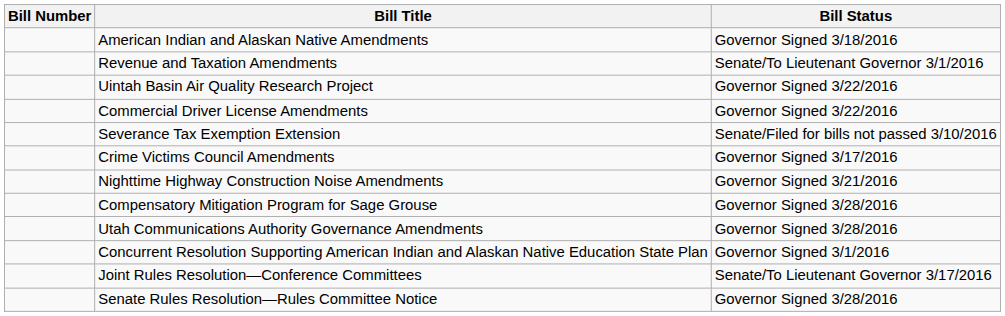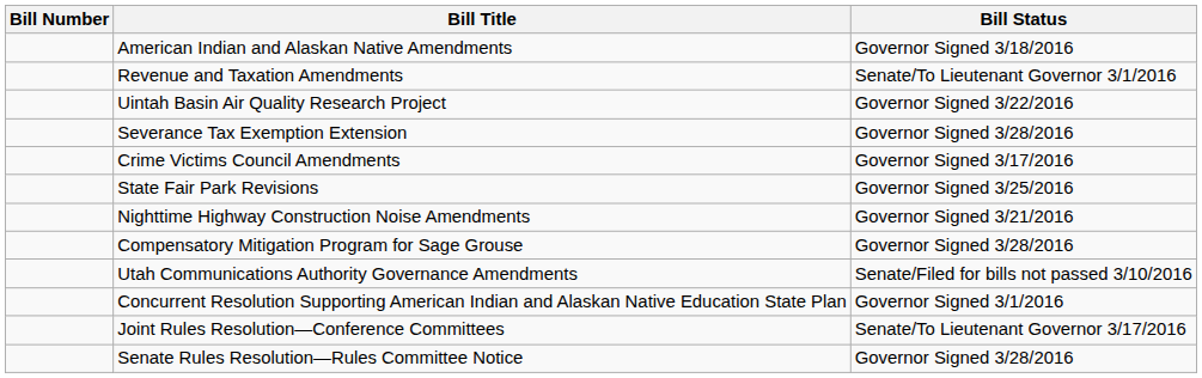- row: Commercial Driver License Amendments | Governor Signed 3/22/2016
Severance Tax Exemption Extension | Bill Status: Senate/Filed for bills not passed 3/10/2016 -> Governor Signed 3/28/2016
+ row: State Fair Park Revisions | Governor Signed 3/25/2016
Utah Communications Authority Governance Amendments | Bill Status: Governor Signed 3/28/2016 -> Senate/Filed for bills not passed 3/10/2016
